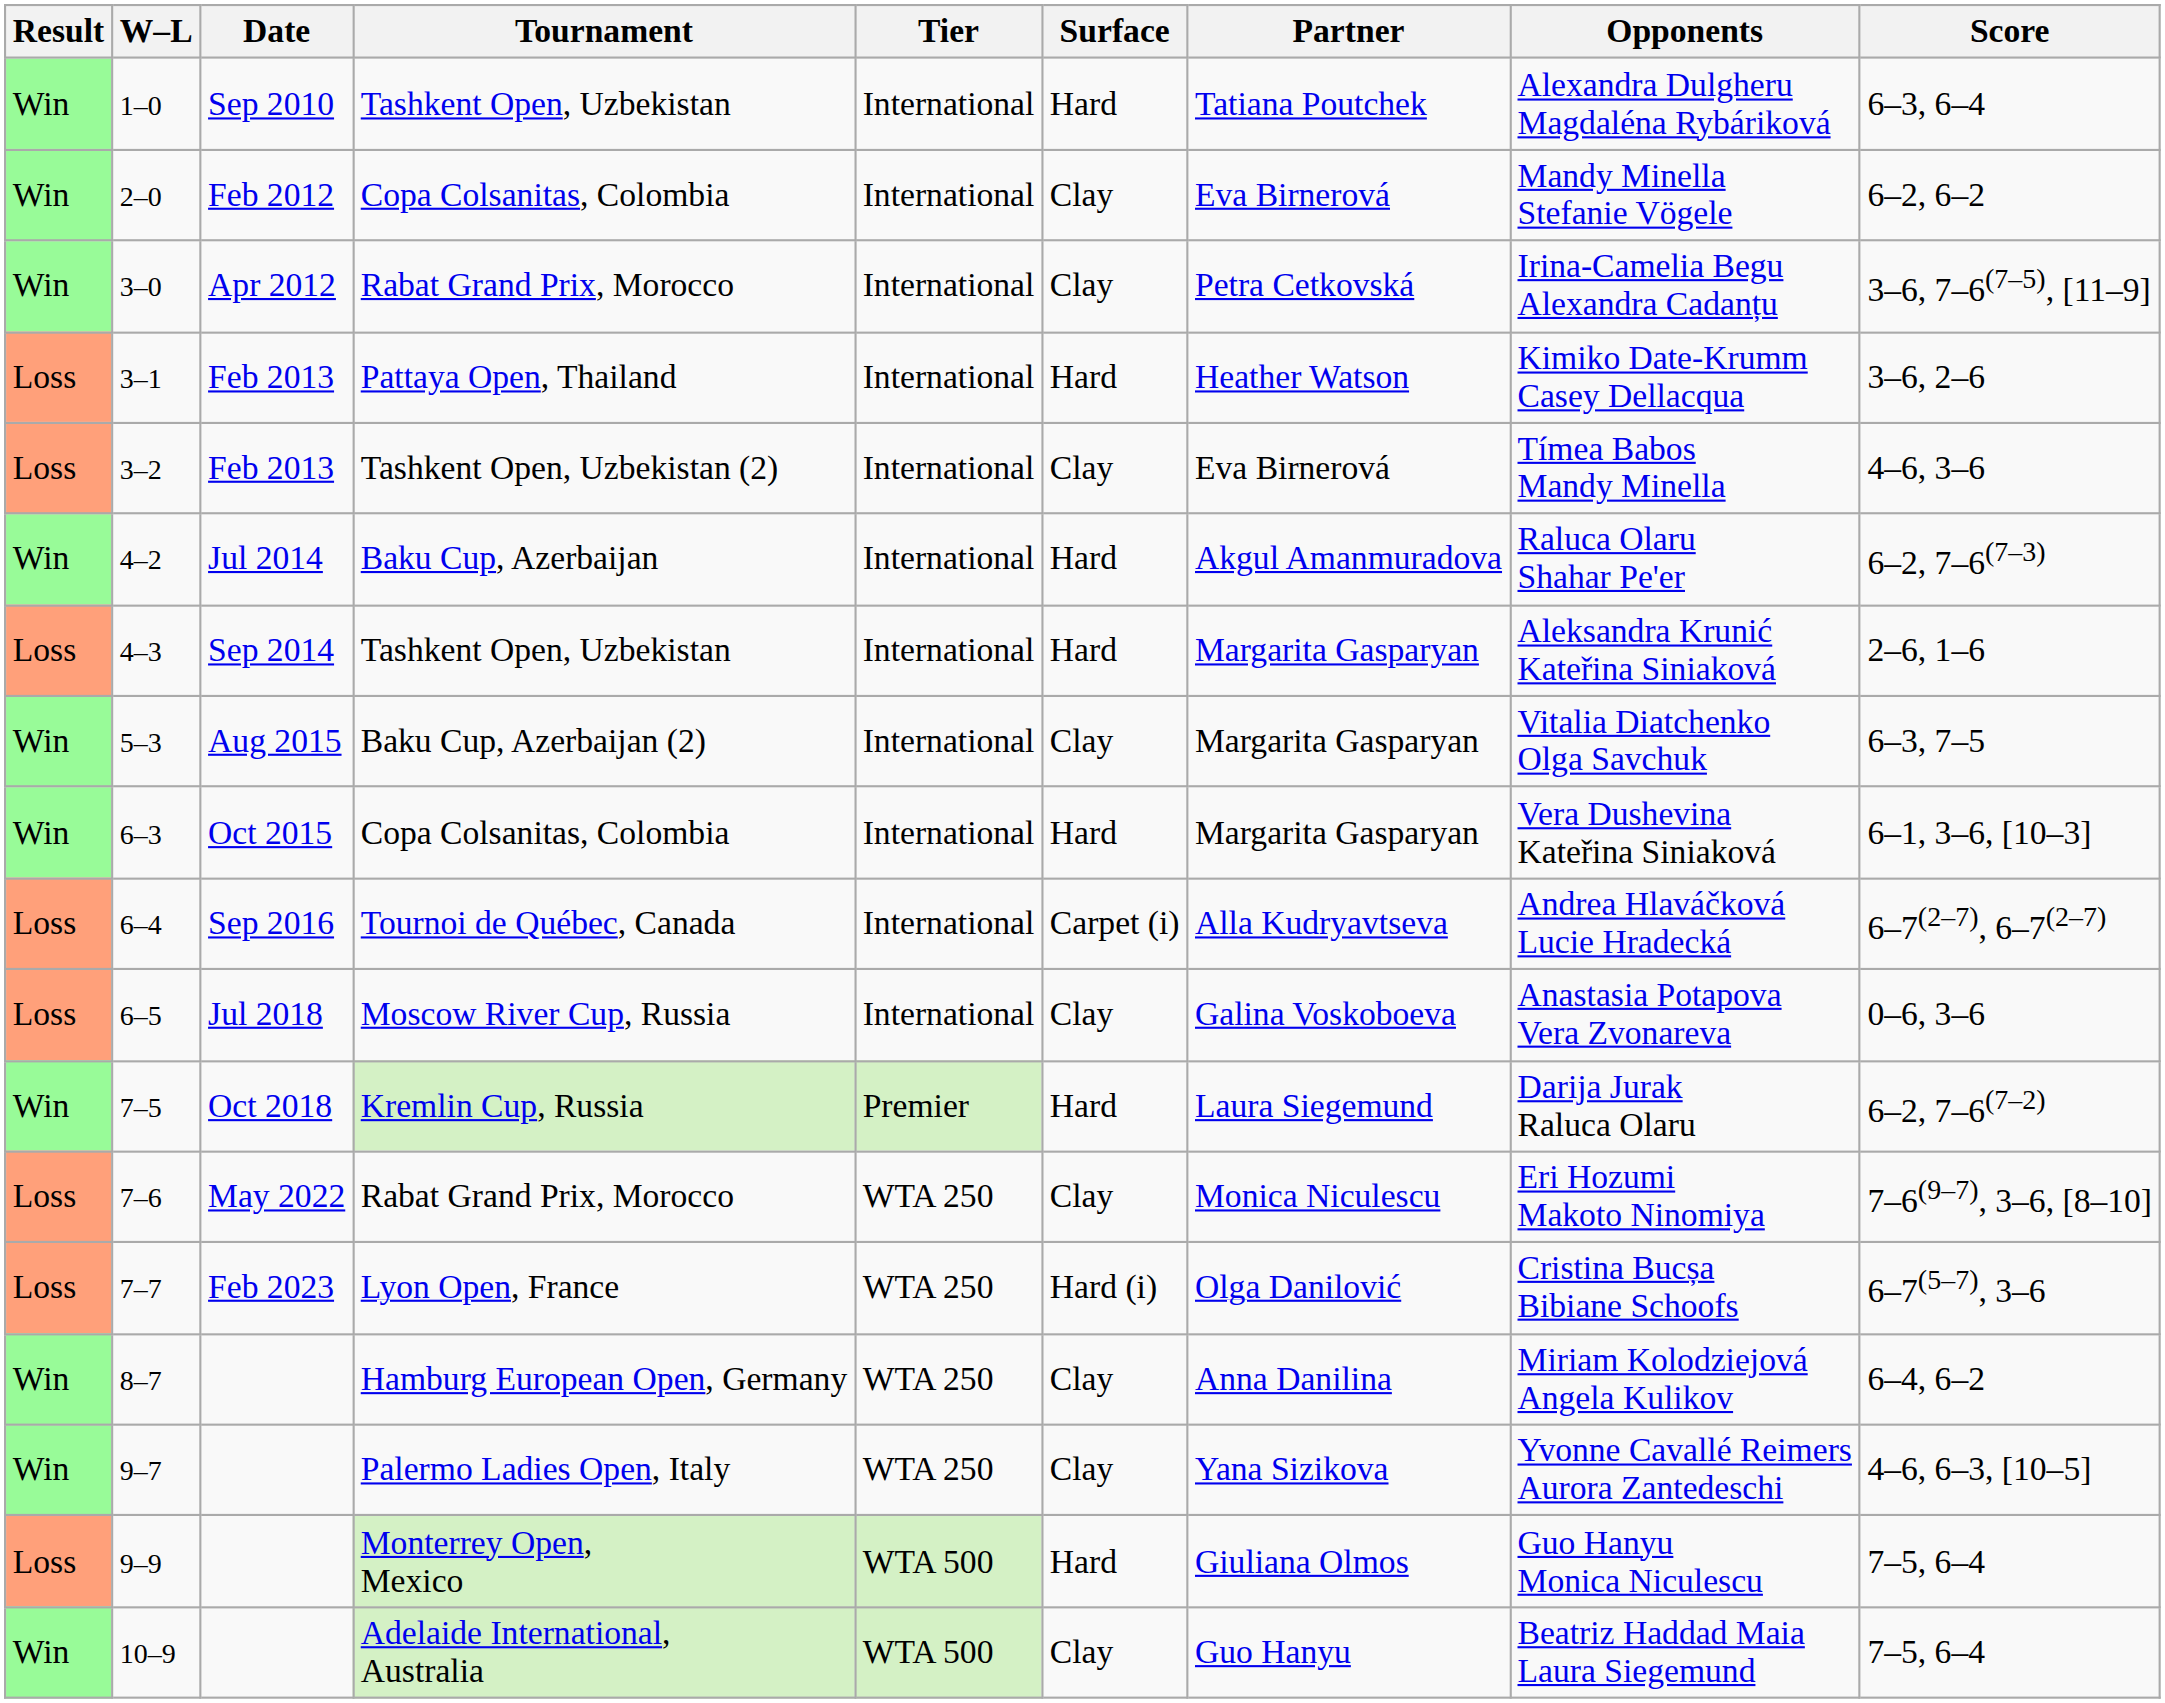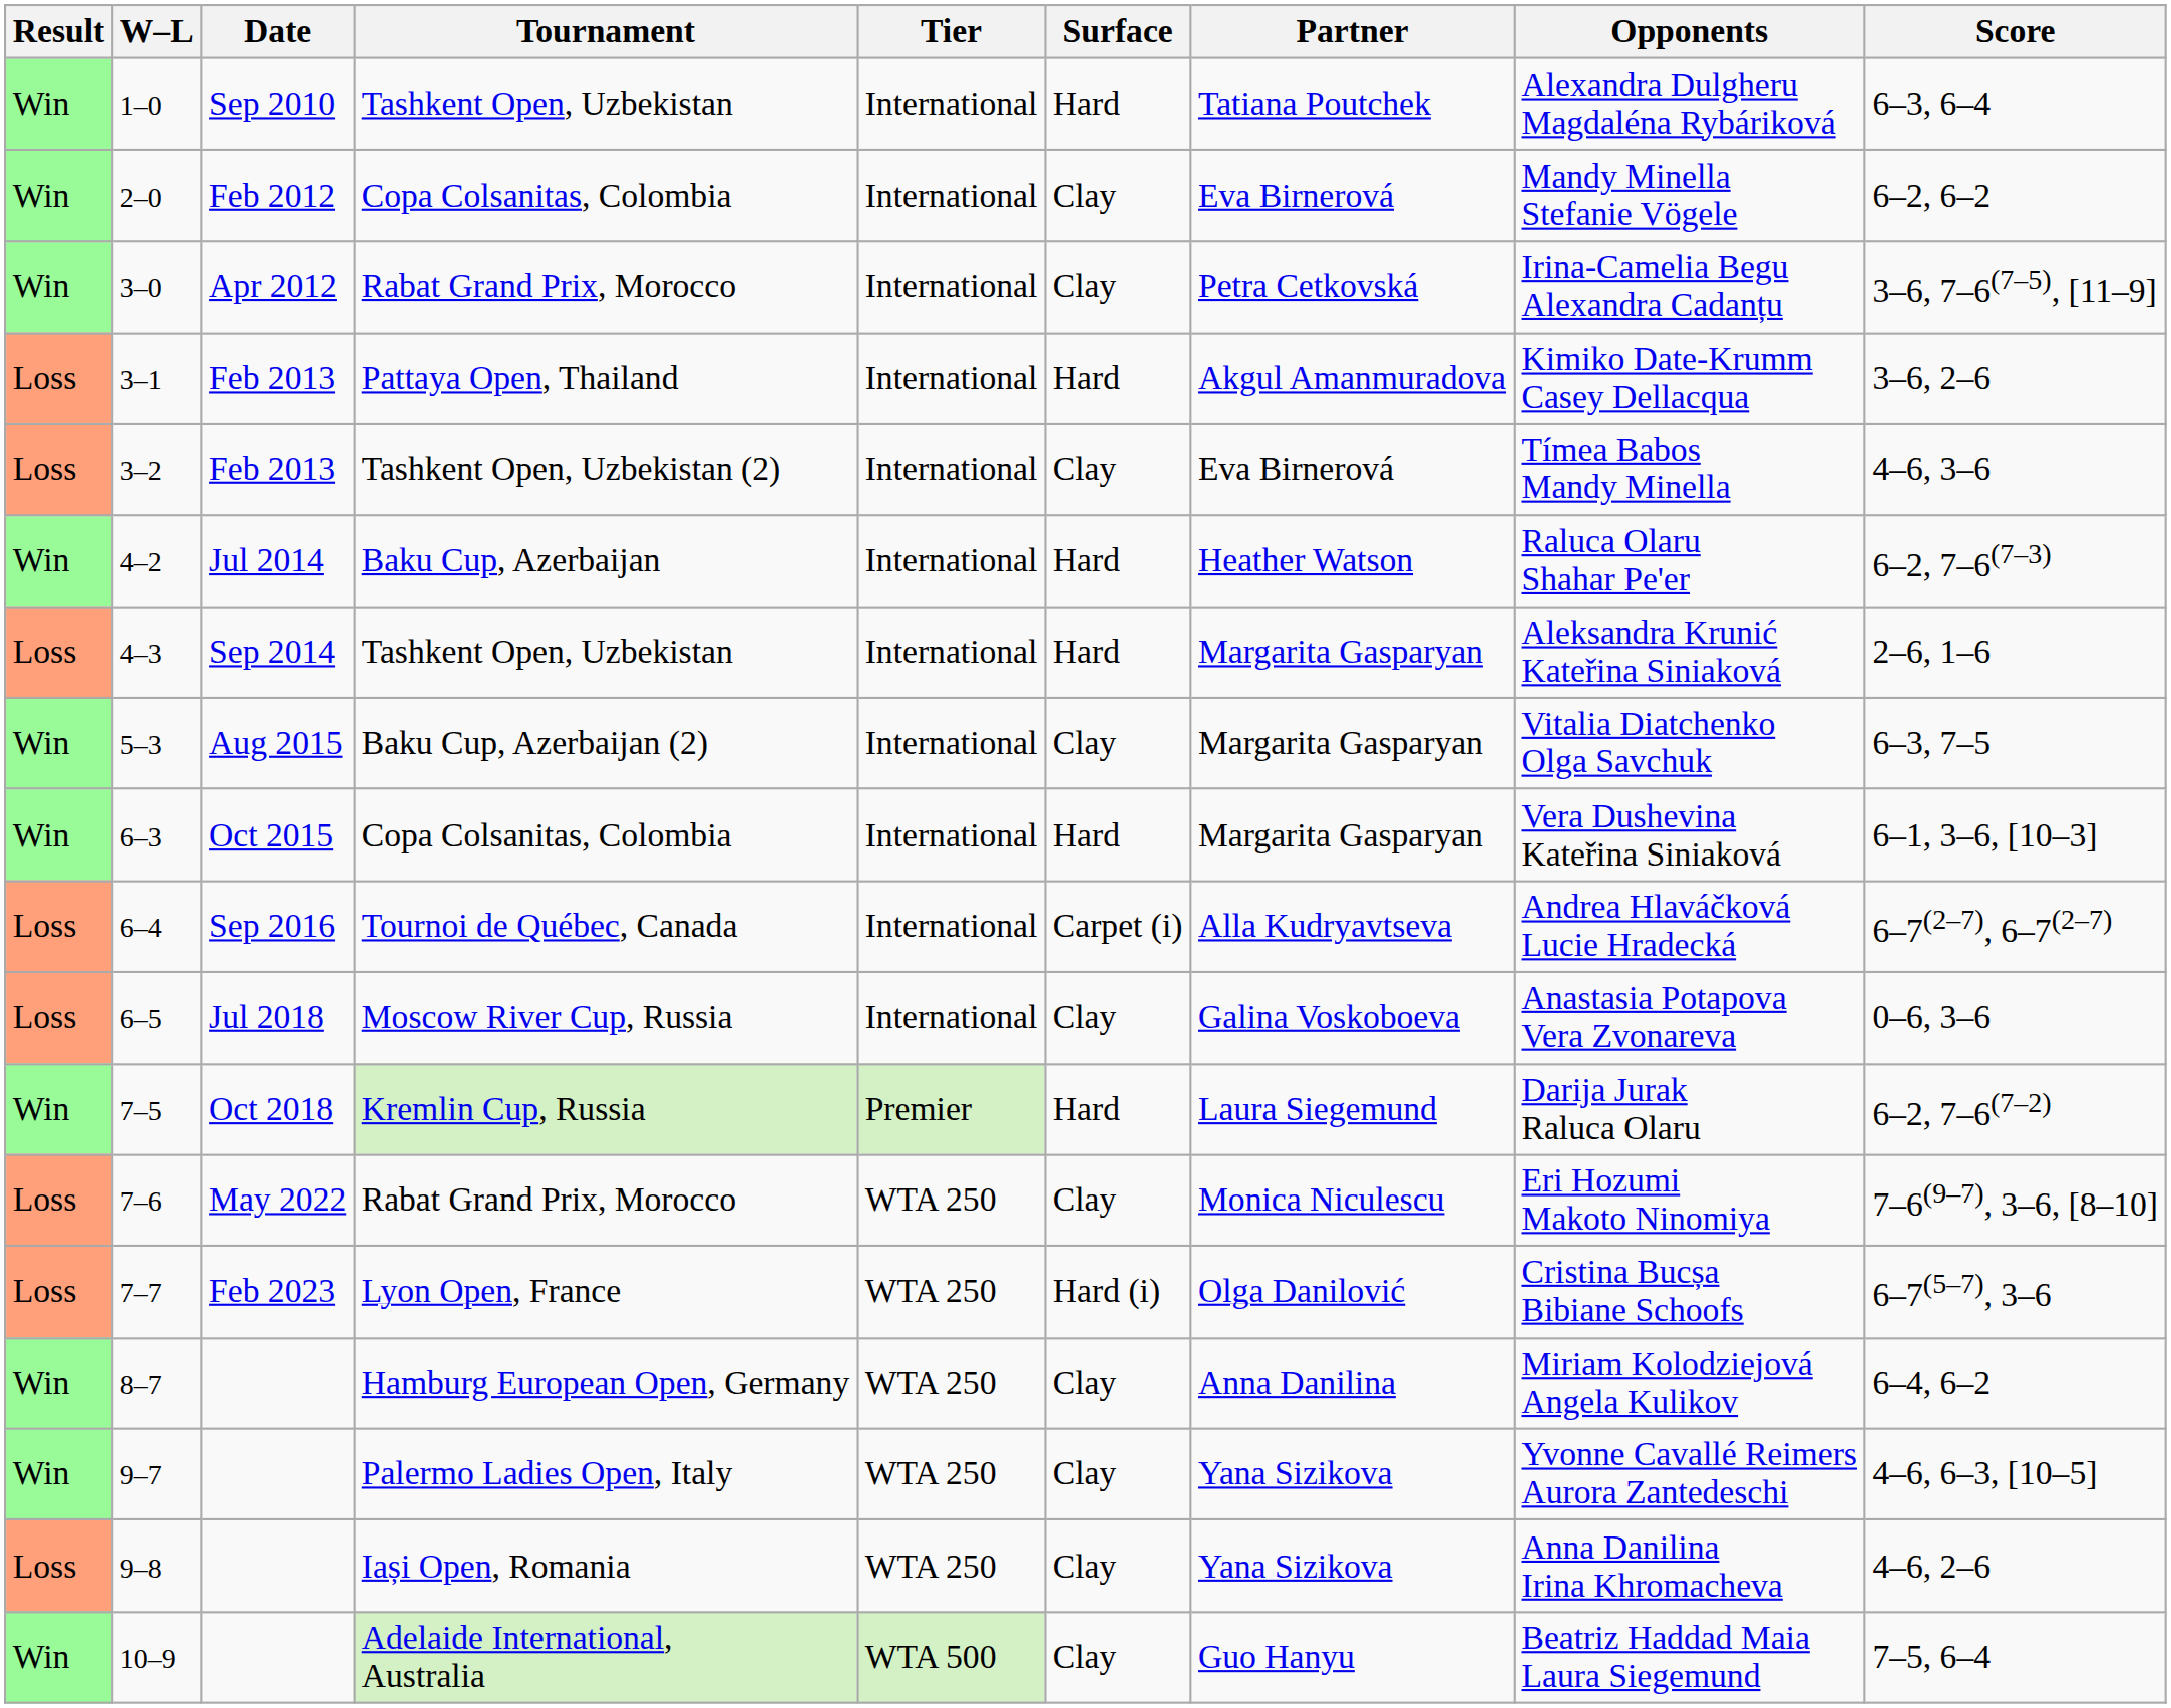3–1 | Partner: Heather Watson -> Akgul Amanmuradova
4–2 | Partner: Akgul Amanmuradova -> Heather Watson
+ row: Loss | 9–8 | Iași Open, Romania | WTA 250 | Clay | Yana Sizikova | Anna Danilina Irina Khromacheva | 4–6, 2–6
- row: Loss | 9–9 | Monterrey Open, Mexico | WTA 500 | Hard | Giuliana Olmos | Guo Hanyu Monica Niculescu | 7–5, 6–4
